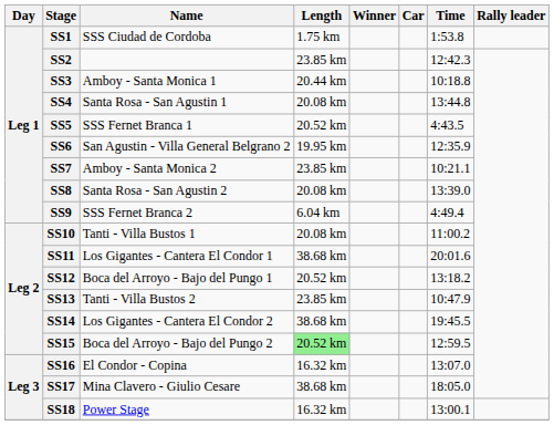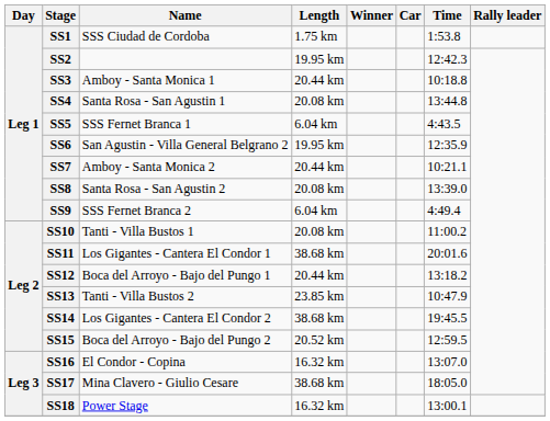SS2 | Length: 23.85 km -> 19.95 km
SS5 | Length: 20.52 km -> 6.04 km
SS7 | Length: 23.85 km -> 20.44 km
SS12 | Length: 20.52 km -> 20.44 km
SS15 | Length: lightgreen background -> no background
